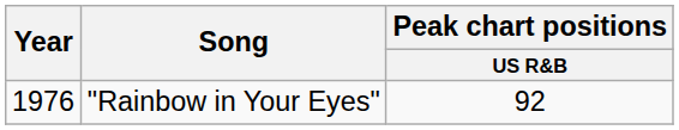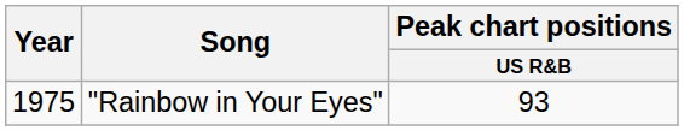"Rainbow in Your Eyes" | Year: 1976 -> 1975
"Rainbow in Your Eyes" | Peak chart positions / US R&B: 92 -> 93
